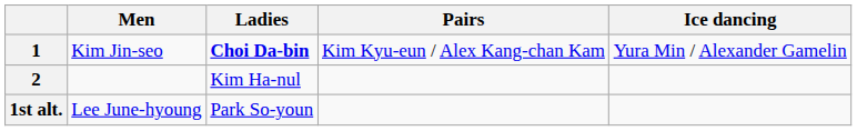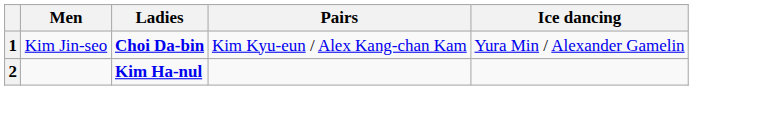2 | Ladies: normal -> bold
- row: 1st alt. | Lee June-hyoung | Park So-youn
